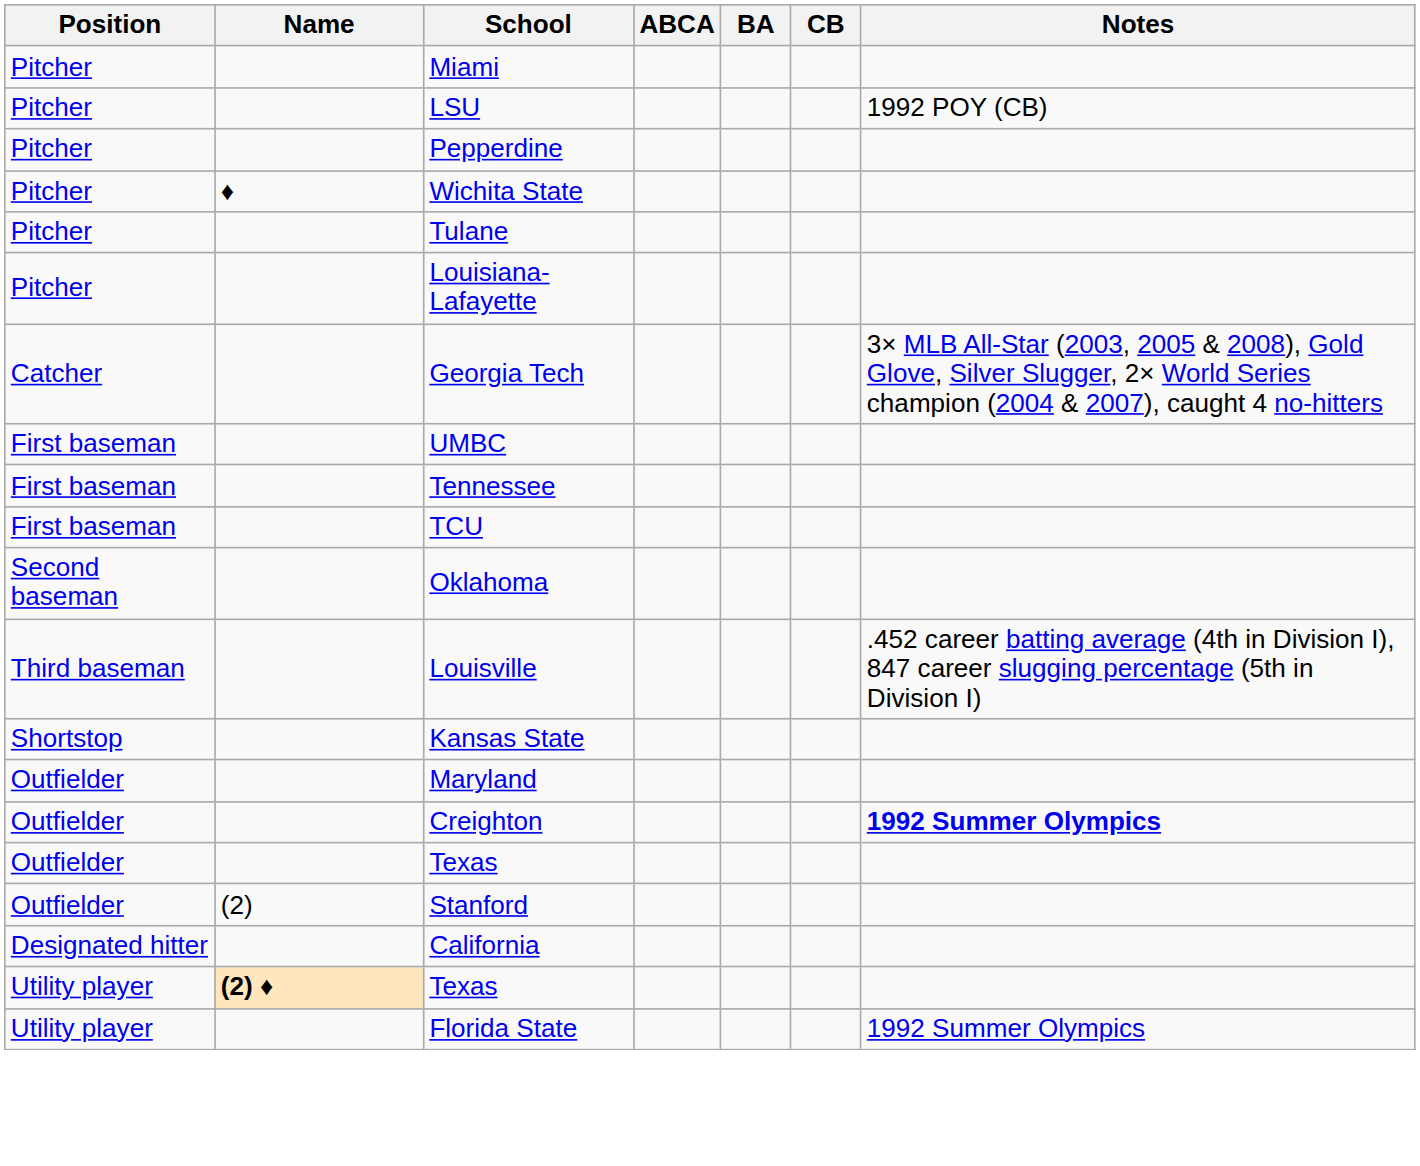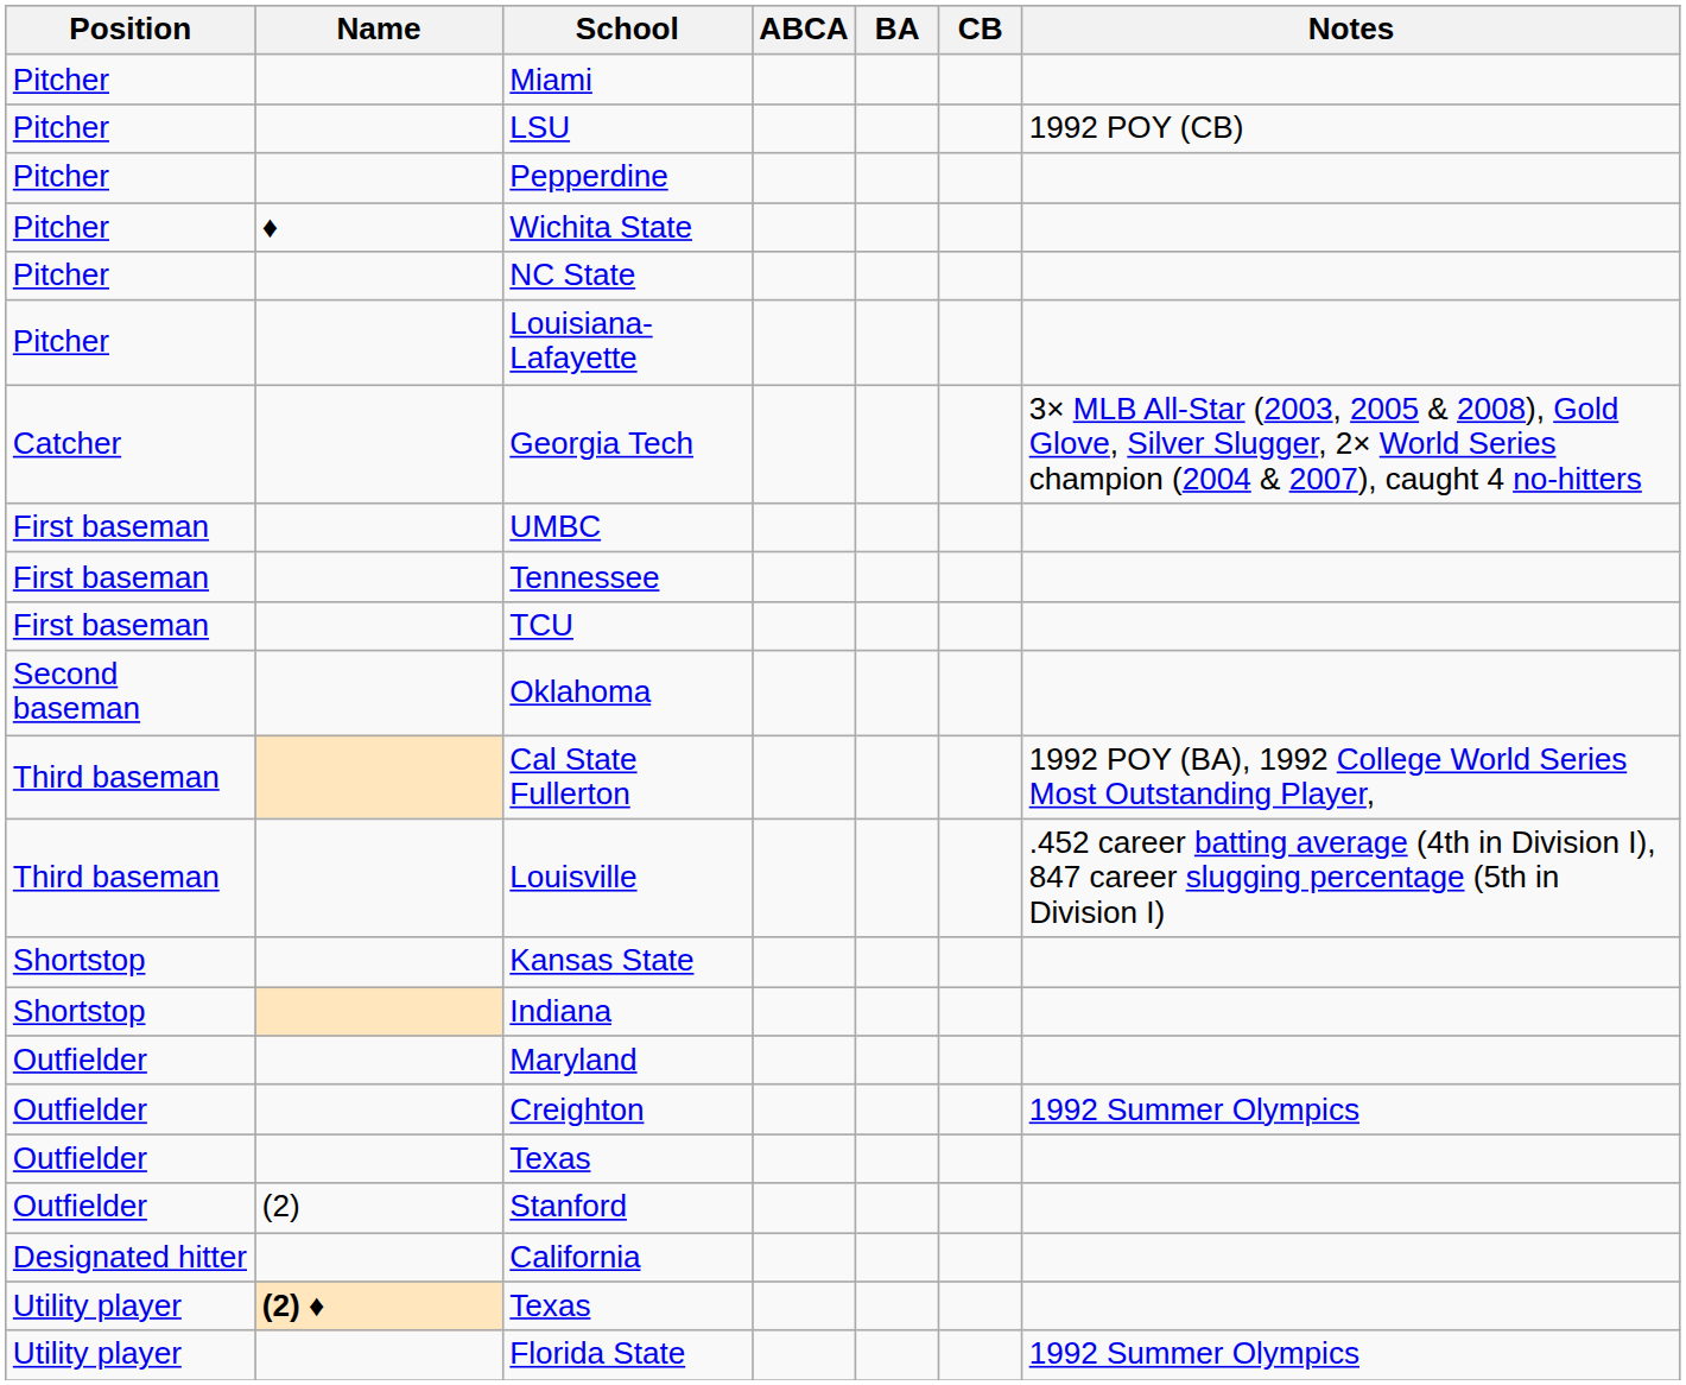+ row: Pitcher | NC State
- row: Pitcher | Tulane
+ row: Third baseman | Cal State Fullerton | 1992 POY (BA), 1992 College World Series Most Outstanding Player,
+ row: Shortstop | Indiana
Creighton | Notes: bold -> normal
